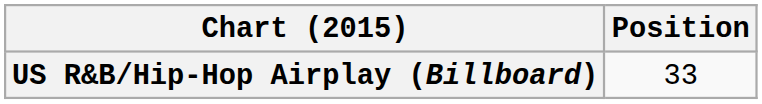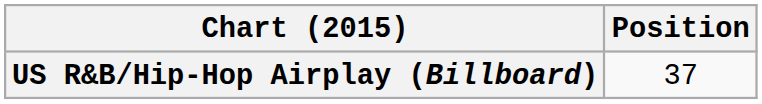US R&B/Hip-Hop Airplay (Billboard) | Position: 33 -> 37
